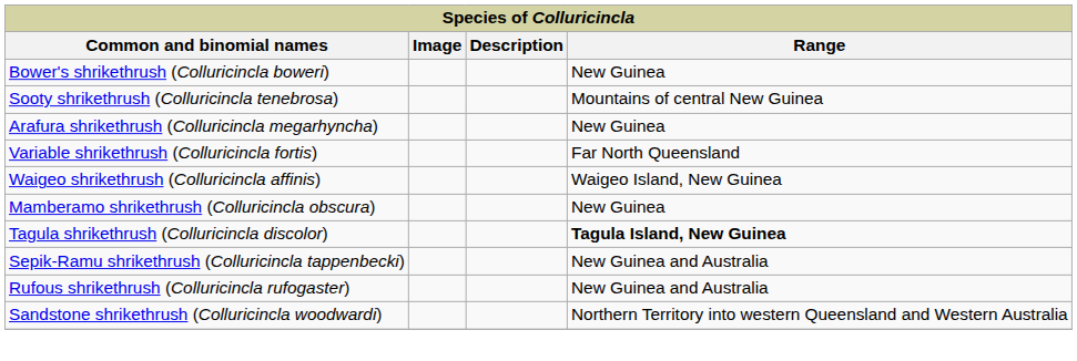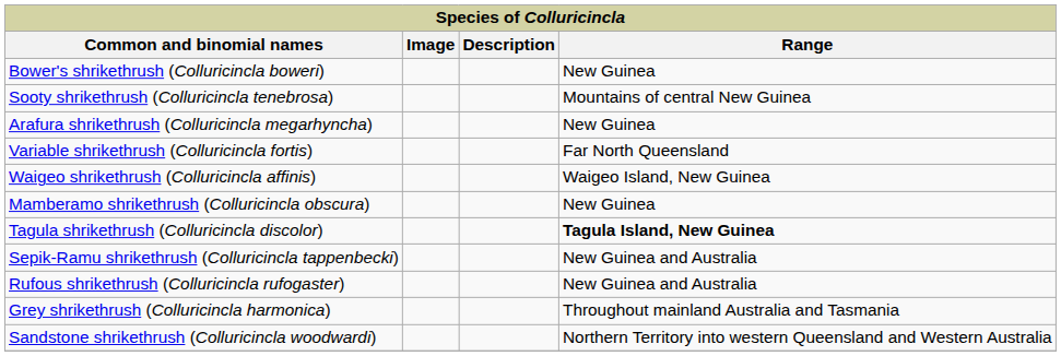+ row: Grey shrikethrush (Colluricincla harmonica) | Throughout mainland Australia and Tasmania
